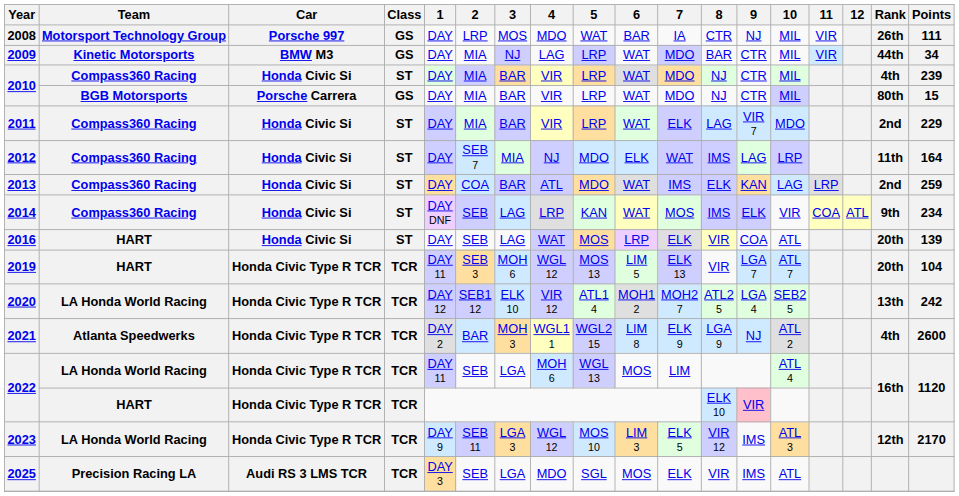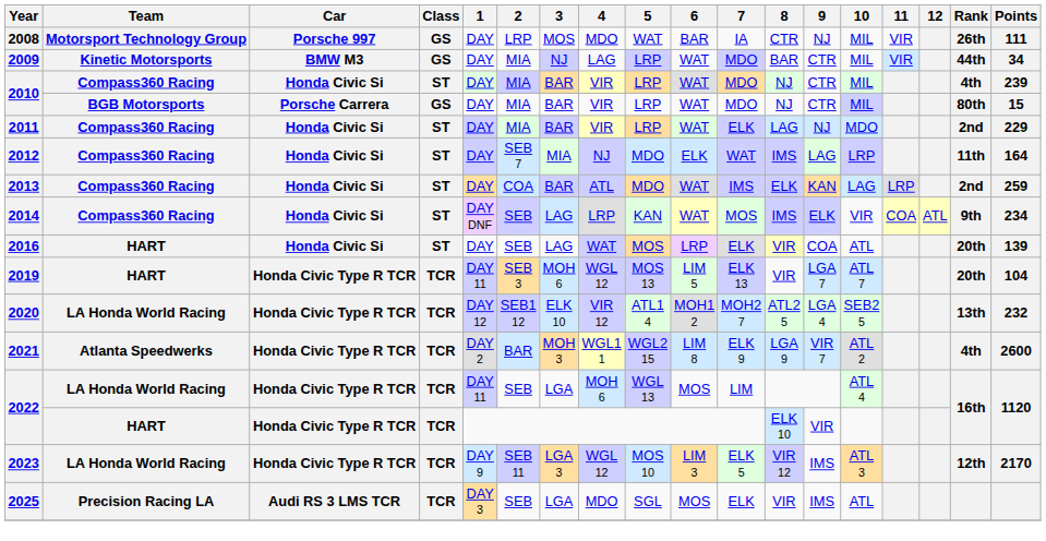2011 | 9: VIR 7 -> NJ
2020 | Points: 242 -> 232
2021 | 9: NJ -> VIR 7
2022 / HART | 9: pink background -> no background
